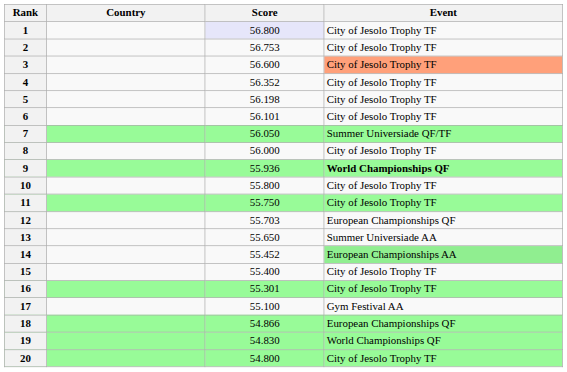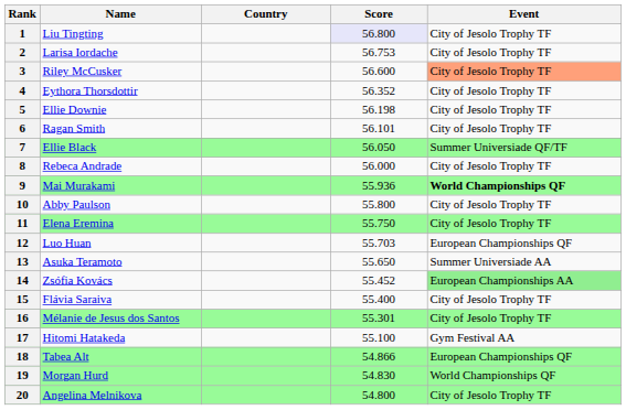+ column: Name | Liu Tingting | Larisa Iordache | Riley McCusker | Eythora Thorsdottir | Ellie Downie | Ragan Smith | Ellie Black | Rebeca Andrade | Mai Murakami | Abby Paulson | Elena Eremina | Luo Huan | Asuka Teramoto | Zsófia Kovács | Flávia Saraiva | Mélanie de Jesus dos Santos | Hitomi Hatakeda | Tabea Alt | Morgan Hurd | Angelina Melnikova
